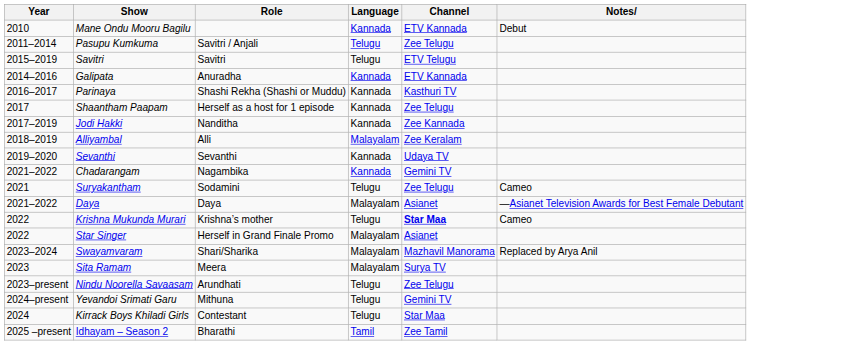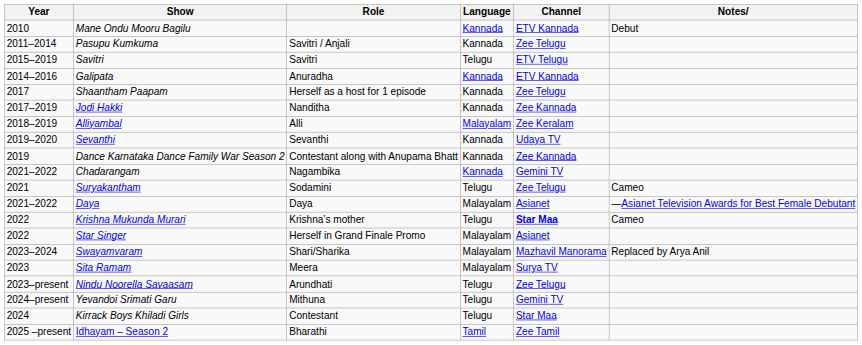Pasupu Kumkuma | Language: Telugu -> Kannada
- row: 2016–2017 | Parinaya | Shashi Rekha (Shashi or Muddu) | Kannada | Kasthuri TV
+ row: 2019 | Dance Karnataka Dance Family War Season 2 | Contestant along with Anupama Bhatt | Kannada | Zee Kannada
